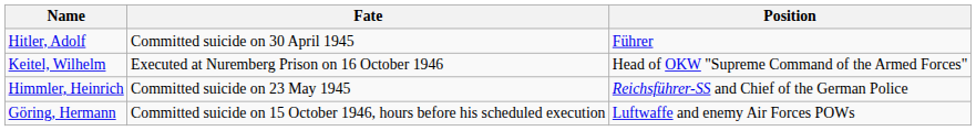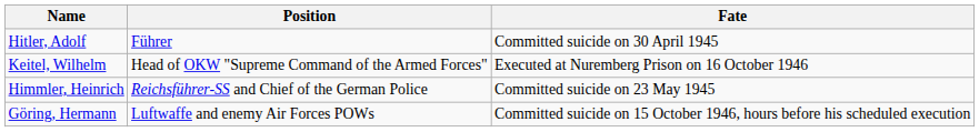columns swapped: Position <-> Fate
